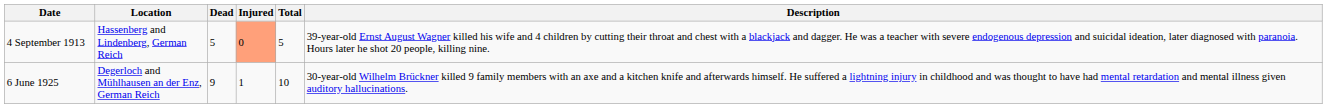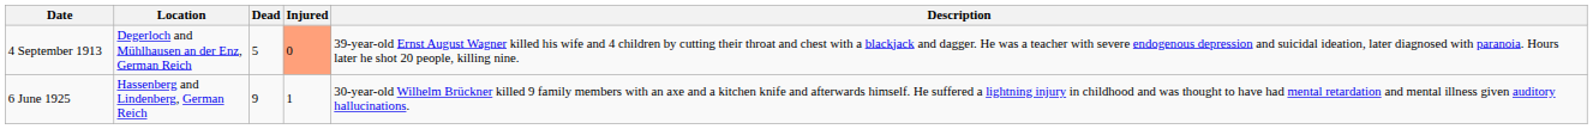- column: Total | 5 | 10
4 September 1913 | Location: Hassenberg and Lindenberg, German Reich -> Degerloch and Mühlhausen an der Enz, German Reich
6 June 1925 | Location: Degerloch and Mühlhausen an der Enz, German Reich -> Hassenberg and Lindenberg, German Reich
